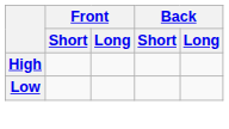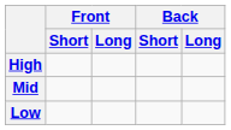+ row: Mid
